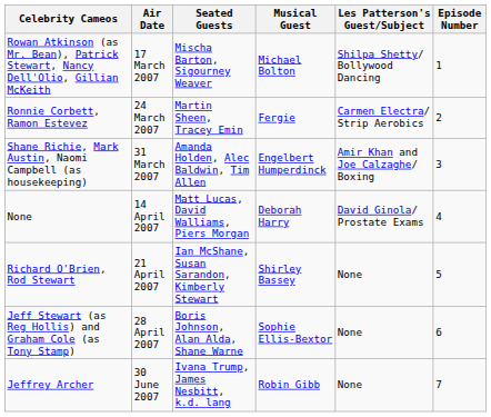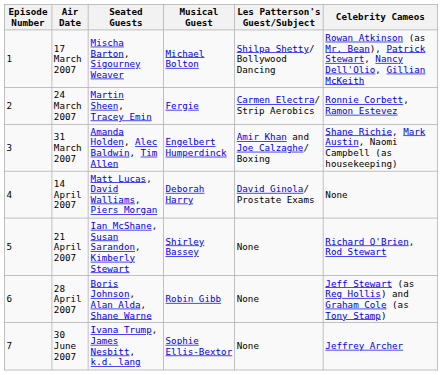columns swapped: Episode Number <-> Celebrity Cameos
28 April 2007 | Musical Guest: Sophie Ellis-Bextor -> Robin Gibb
30 June 2007 | Musical Guest: Robin Gibb -> Sophie Ellis-Bextor
